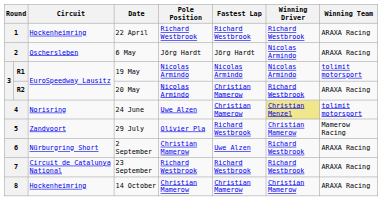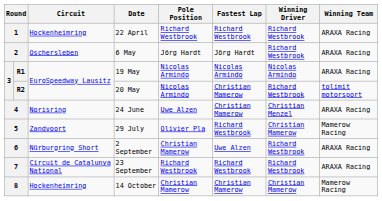2 | Winning Driver: Nicolas Armindo -> Richard Westbrook
R1 | Winning Team: tolimit motorsport -> ARAXA Racing
R2 | Winning Team: ARAXA Racing -> tolimit motorsport
4 | Winning Driver: khaki background -> no background
4 | Winning Team: tolimit motorsport -> ARAXA Racing
8 | Winning Team: ARAXA Racing -> Mamerow Racing
